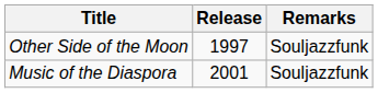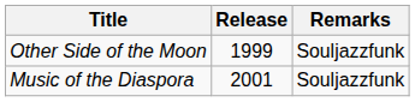Other Side of the Moon | Release: 1997 -> 1999
